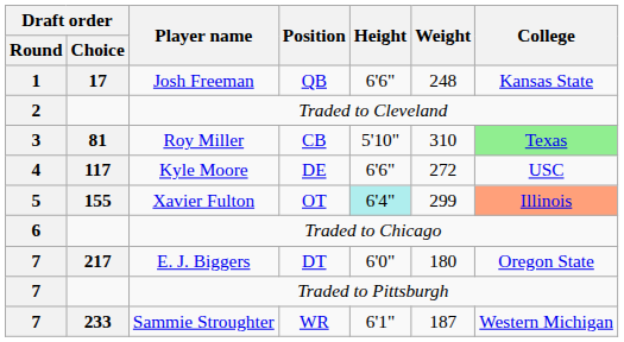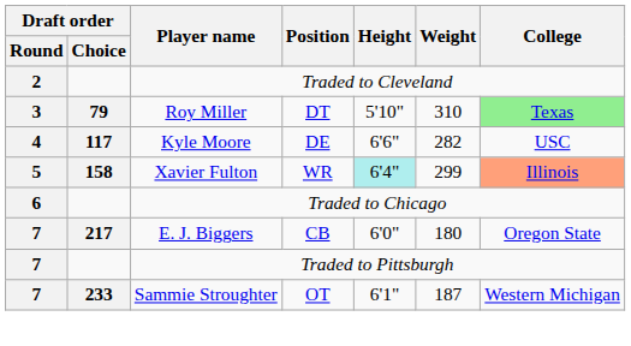- row: 1 | 17 | Josh Freeman | QB | 6'6" | 248 | Kansas State
Roy Miller | Draft order / Choice: 81 -> 79
Roy Miller | Position: CB -> DT
Kyle Moore | Weight: 272 -> 282
Xavier Fulton | Draft order / Choice: 155 -> 158
Xavier Fulton | Position: OT -> WR
E. J. Biggers | Position: DT -> CB
Sammie Stroughter | Position: WR -> OT
